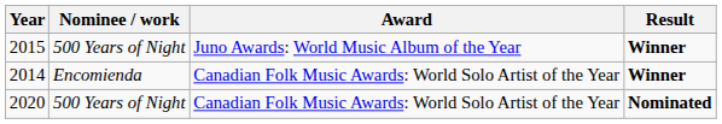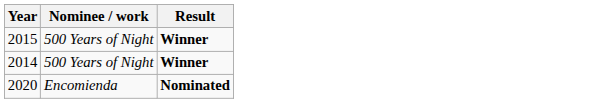- column: Award | Juno Awards: World Music Album of the Year | Canadian Folk Music Awards: World Solo Artist of the Year | Canadian Folk Music Awards: World Solo Artist of the Year
2014 | Nominee / work: Encomienda -> 500 Years of Night
2020 | Nominee / work: 500 Years of Night -> Encomienda
